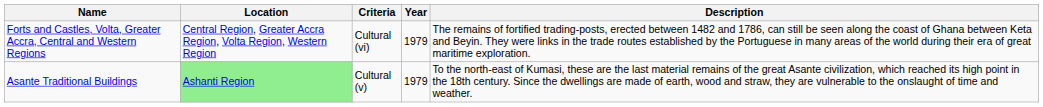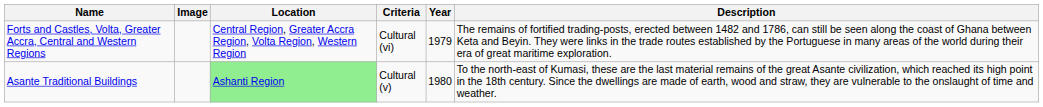+ column: Image
Asante Traditional Buildings | Year: 1979 -> 1980
